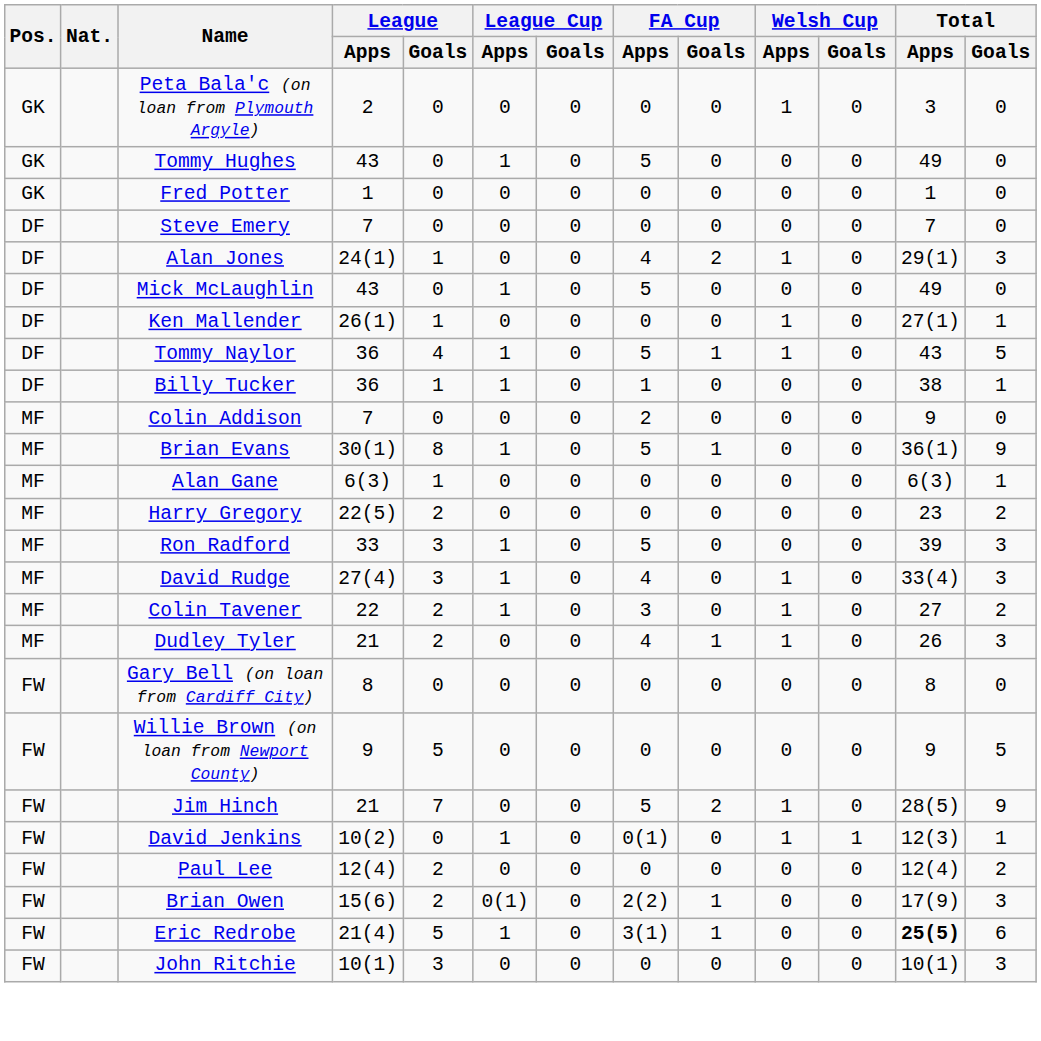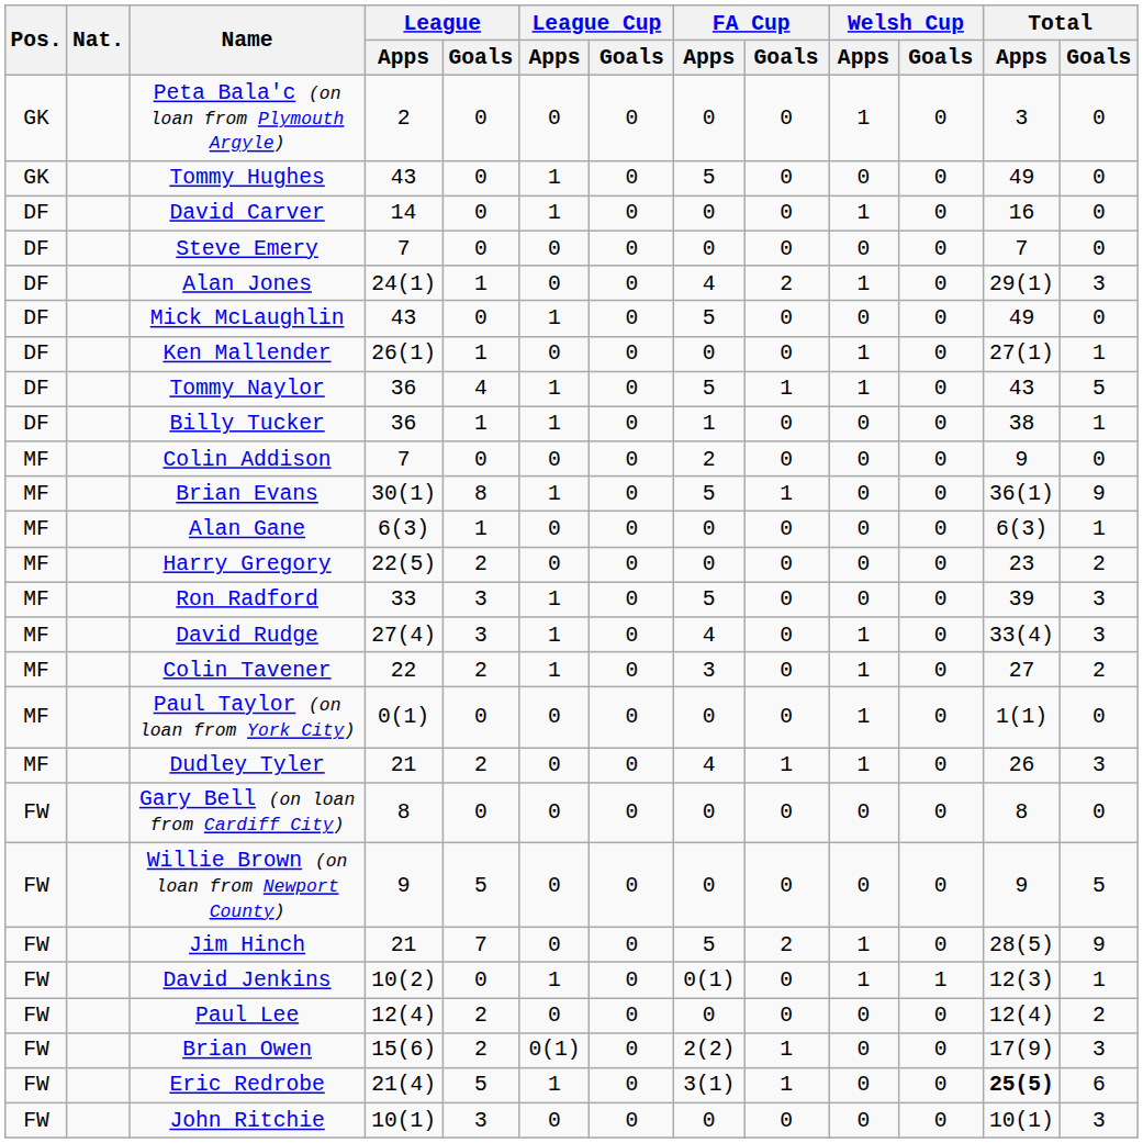- row: GK | Fred Potter | 1 | 0 | 0 | 0 | 0 | 0 | 0 | 0 | 1 | 0
+ row: DF | David Carver | 14 | 0 | 1 | 0 | 0 | 0 | 1 | 0 | 16 | 0
+ row: MF | Paul Taylor (on loan from York City) | 0(1) | 0 | 0 | 0 | 0 | 0 | 1 | 0 | 1(1) | 0
